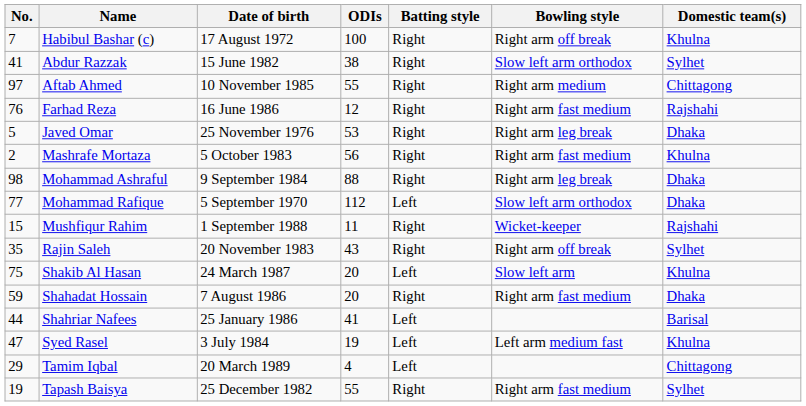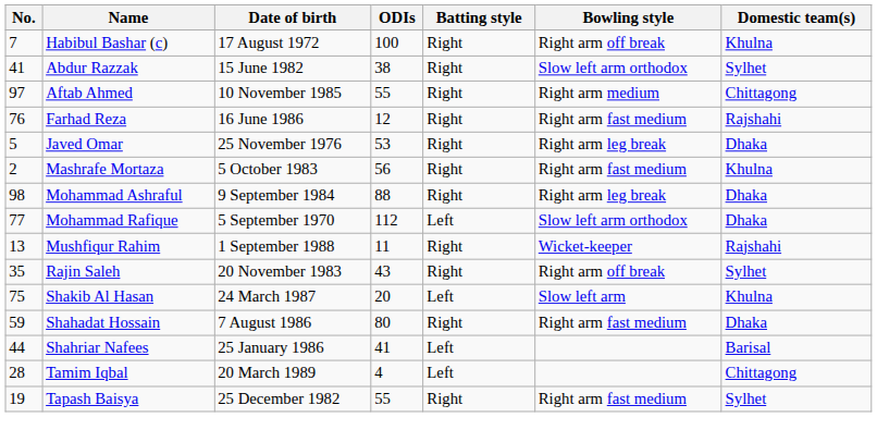Mushfiqur Rahim | No.: 15 -> 13
Shahadat Hossain | ODIs: 20 -> 80
- row: 47 | Syed Rasel | 3 July 1984 | 19 | Left | Left arm medium fast | Khulna
Tamim Iqbal | No.: 29 -> 28
